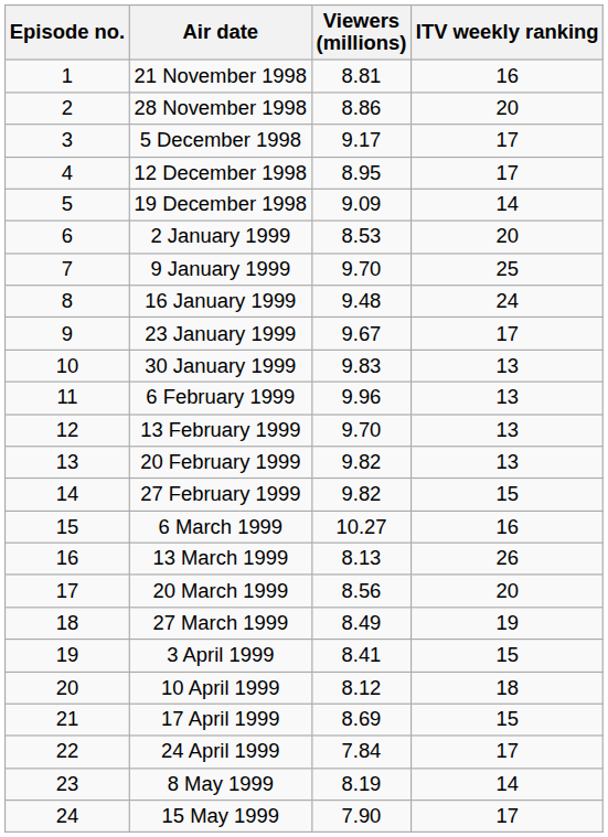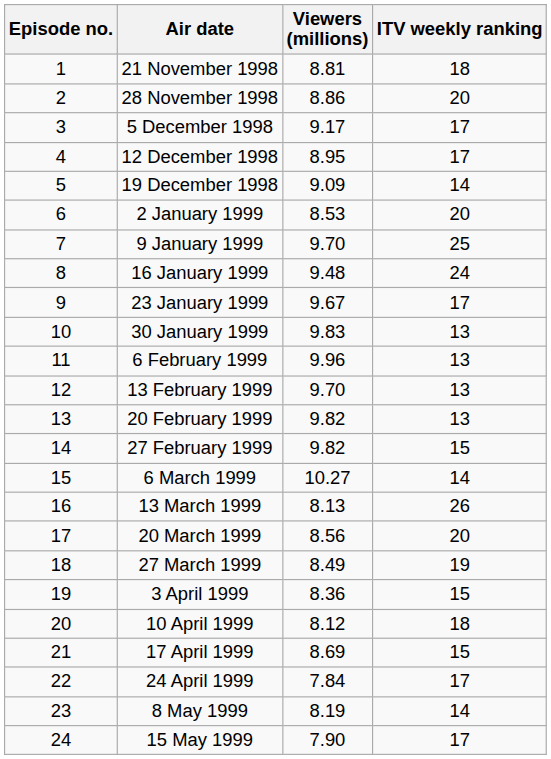21 November 1998 | ITV weekly ranking: 16 -> 18
6 March 1999 | ITV weekly ranking: 16 -> 14
3 April 1999 | Viewers (millions): 8.41 -> 8.36
